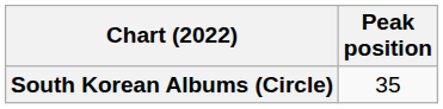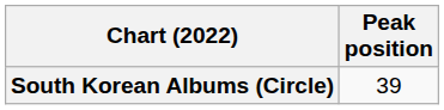South Korean Albums (Circle) | Peak position: 35 -> 39
